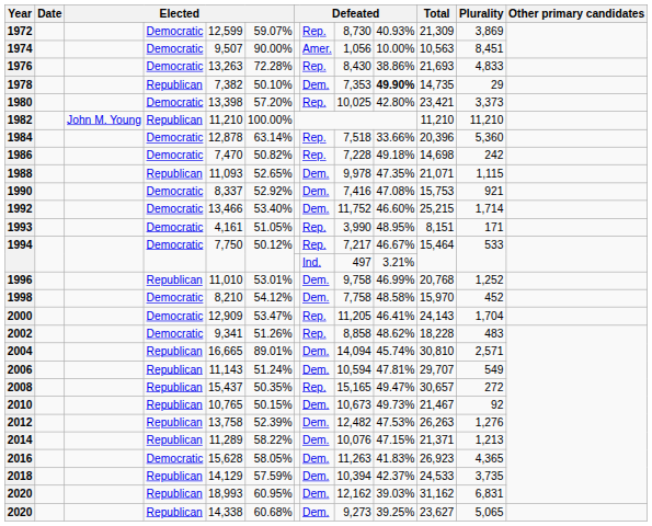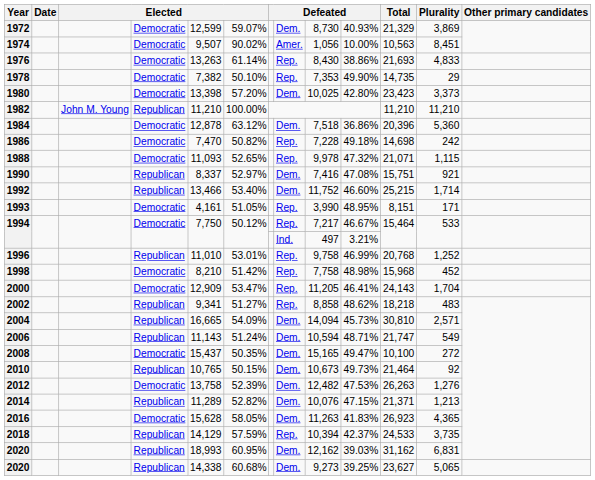1972 | column 8: Rep. -> Dem.
1972 | Total: 21,309 -> 21,329
1974 | column 6: 90.00% -> 90.02%
1976 | column 6: 72.28% -> 61.14%
1978 | column 4: Republican -> Democratic
1978 | column 8: Dem. -> Rep.
1978 | column 10: bold -> normal
1980 | column 8: Rep. -> Dem.
1980 | Total: 23,421 -> 23,423
1984 | column 6: 63.14% -> 63.12%
1984 | column 8: Rep. -> Dem.
1984 | column 10: 33.66% -> 36.86%
1988 | column 4: Republican -> Democratic
1988 | column 8: Dem. -> Rep.
1988 | column 10: 47.35% -> 47.32%
1990 | column 4: Democratic -> Republican
1990 | column 6: 52.92% -> 52.97%
1990 | Total: 15,753 -> 15,751
1992 | column 4: Democratic -> Republican
1996 | column 8: Dem. -> Rep.
1998 | column 6: 54.12% -> 51.42%
1998 | column 8: Dem. -> Rep.
1998 | column 10: 48.58% -> 48.98%
1998 | Total: 15,970 -> 15,968
2002 | column 4: Democratic -> Republican
2002 | column 6: 51.26% -> 51.27%
2002 | Total: 18,228 -> 18,218
2004 | column 6: 89.01% -> 54.09%
2004 | column 10: 45.74% -> 45.73%
2006 | column 10: 47.81% -> 48.71%
2006 | Total: 29,707 -> 21,747
2008 | column 4: Republican -> Democratic
2008 | column 8: Rep. -> Dem.
2008 | Total: 30,657 -> 10,100
2010 | Total: 21,467 -> 21,464
2012 | column 4: Republican -> Democratic
2014 | column 6: 58.22% -> 52.82%
2018 | column 8: Dem. -> Rep.
